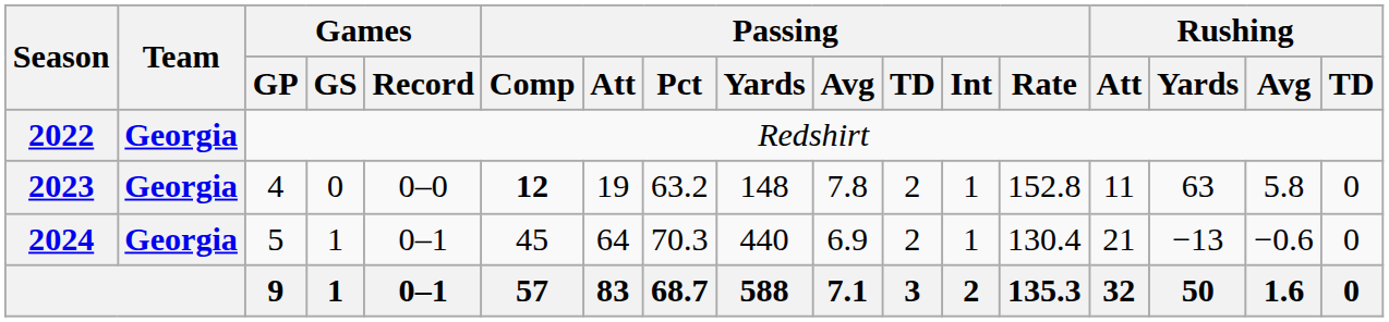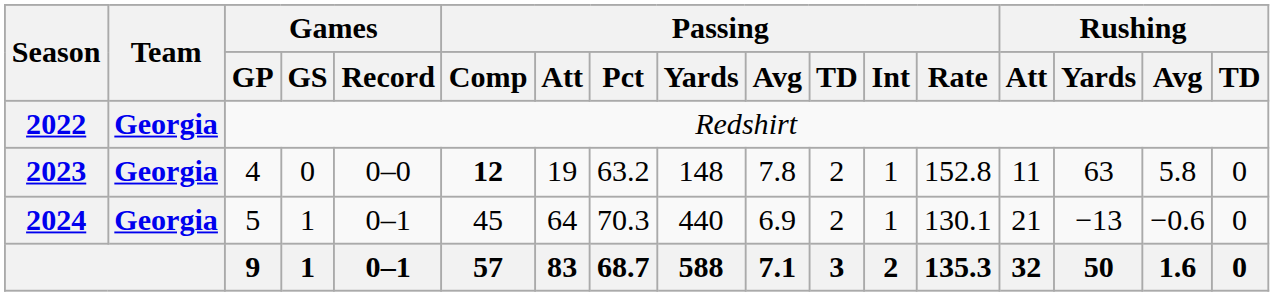2024 | Passing / Rate: 130.4 -> 130.1
